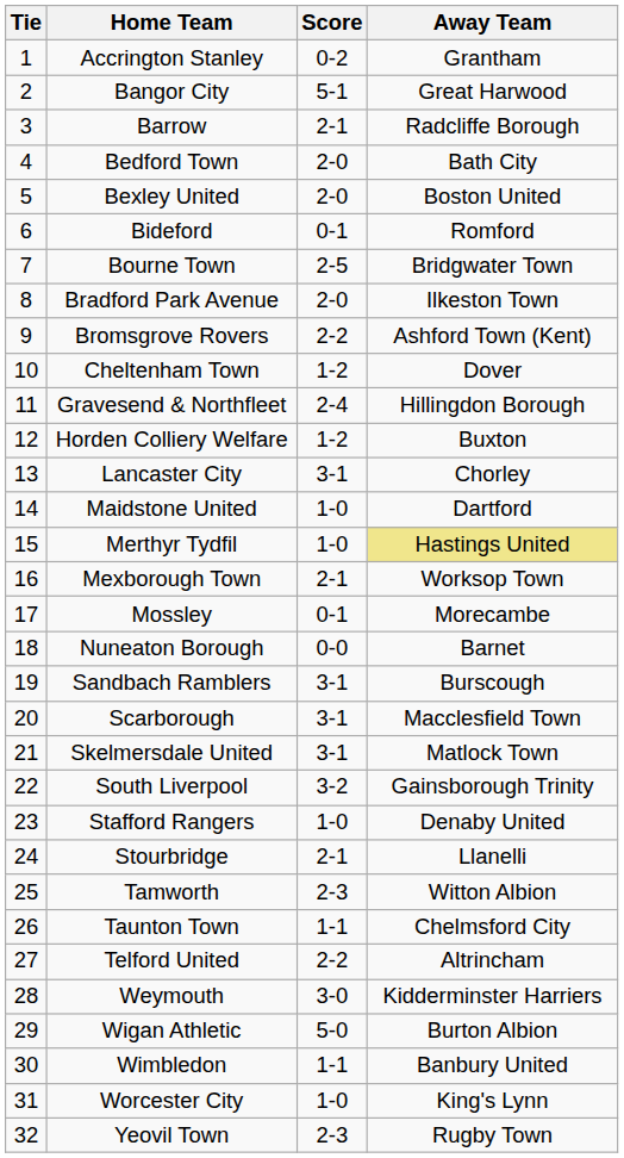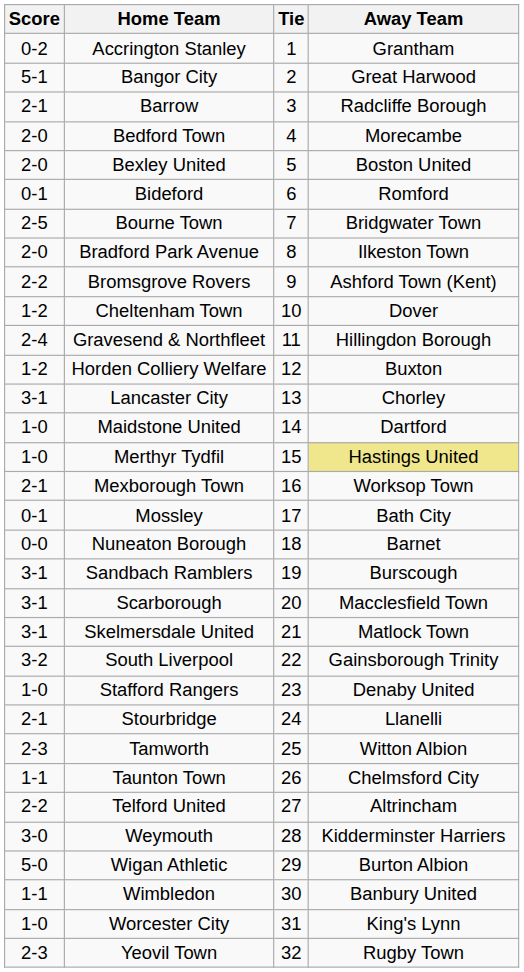columns swapped: Tie <-> Score
Bedford Town | Away Team: Bath City -> Morecambe
Mossley | Away Team: Morecambe -> Bath City
